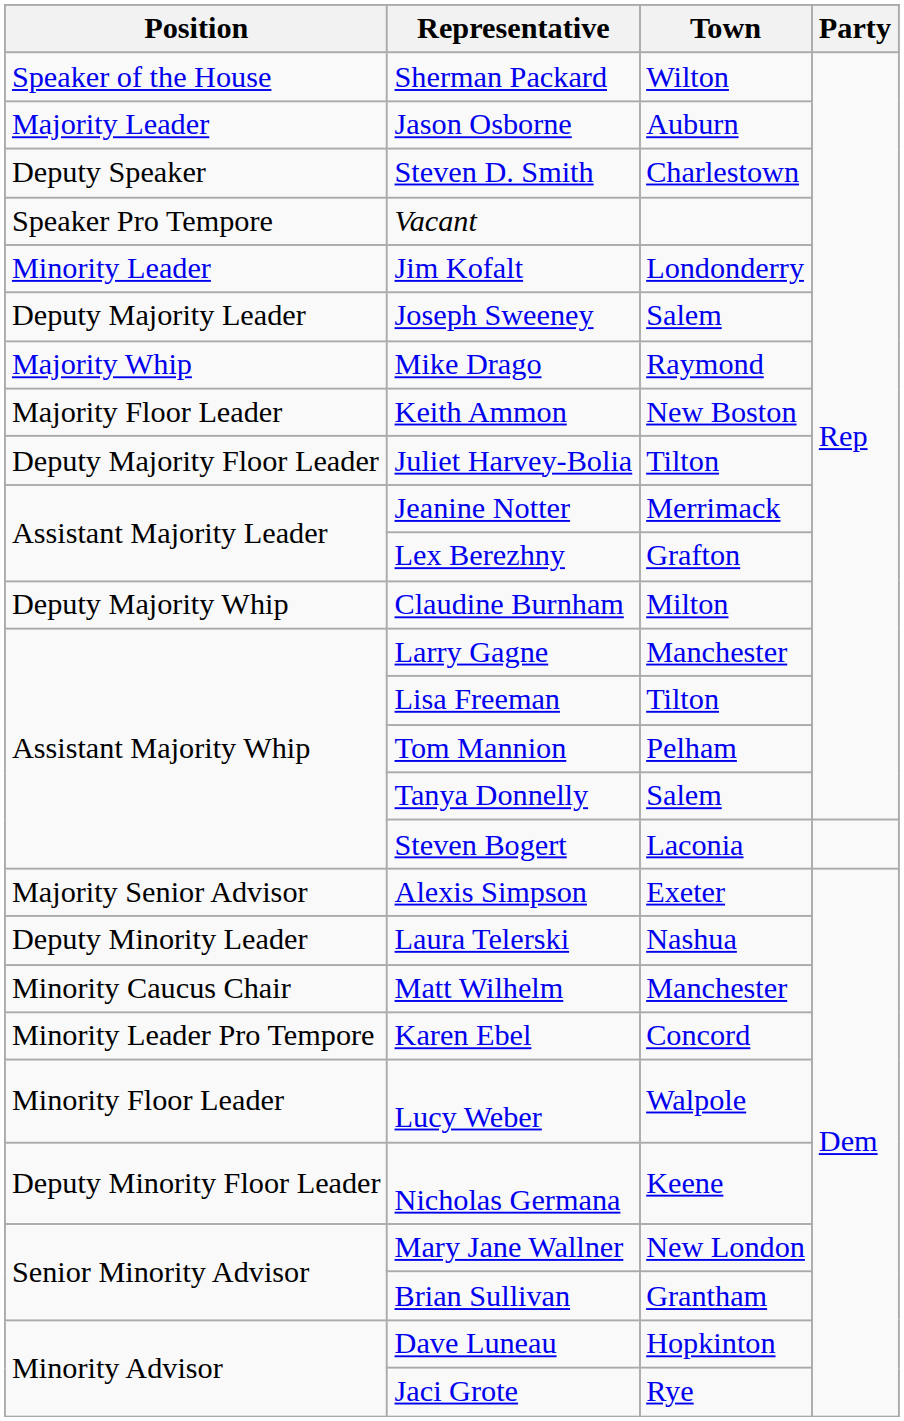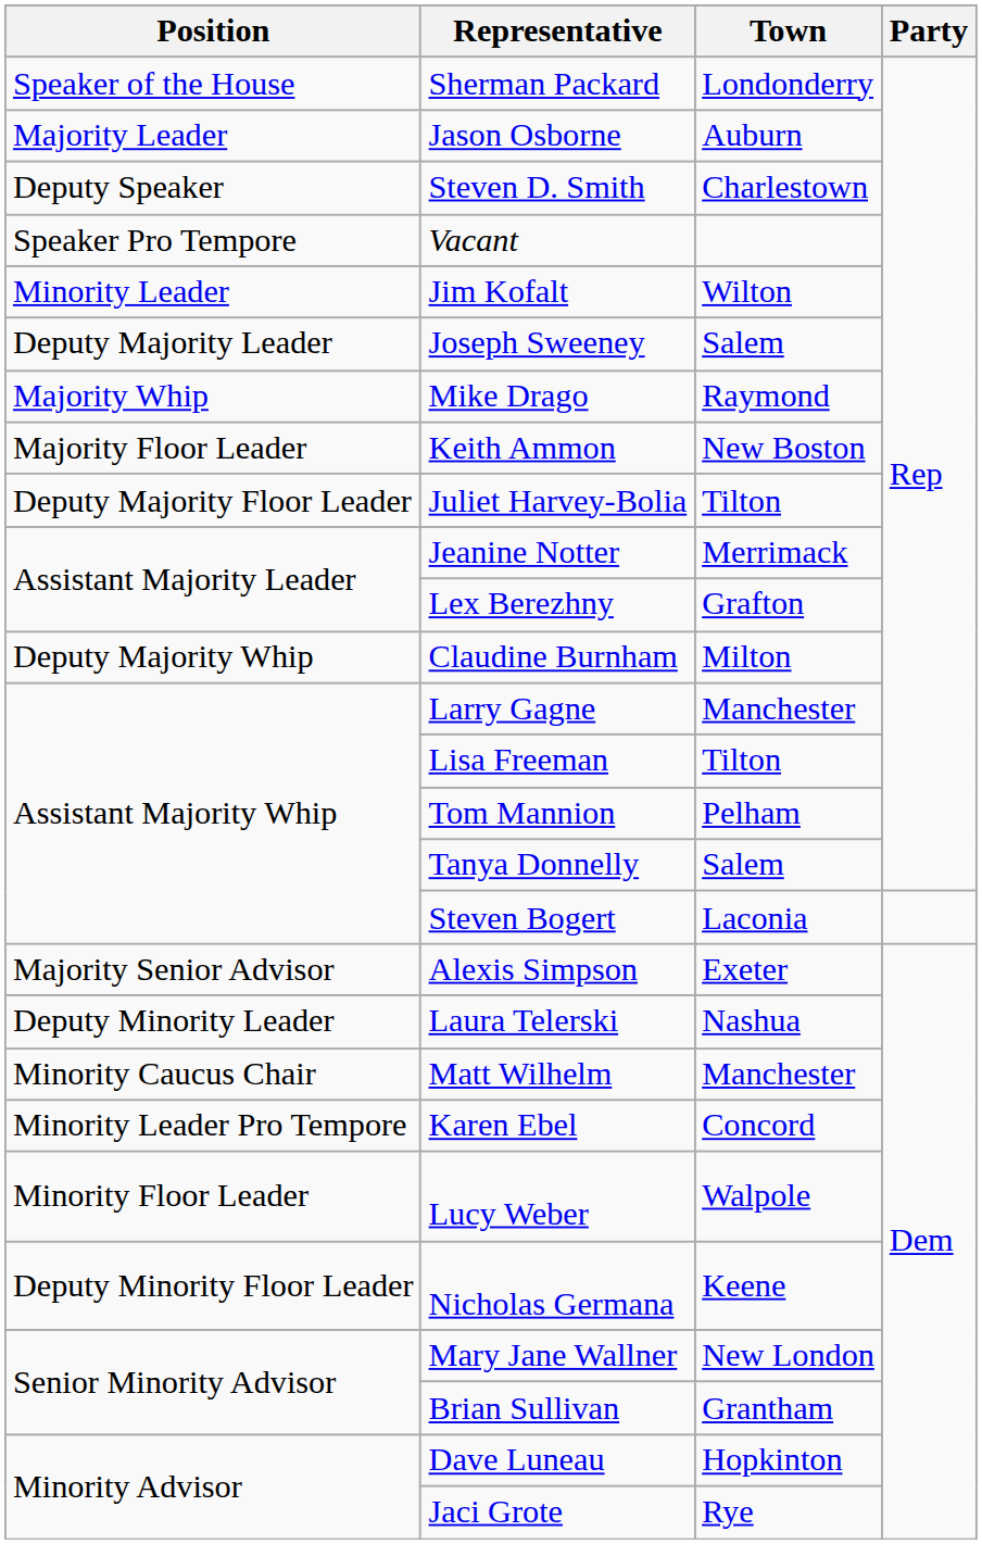Sherman Packard | Town: Wilton -> Londonderry
Jim Kofalt | Town: Londonderry -> Wilton
